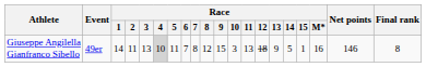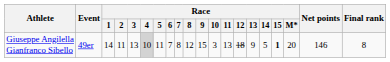Giuseppe Angilella Gianfranco Sibello | Race / 15: normal -> bold
Giuseppe Angilella Gianfranco Sibello | Race / M*: 16 -> 20
